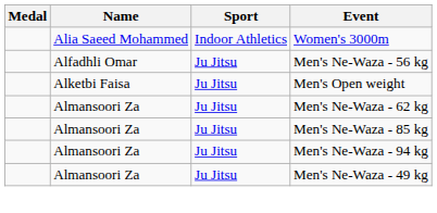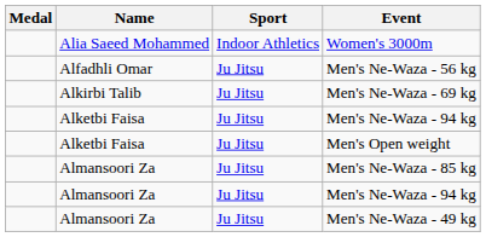+ row: Alkirbi Talib | Ju Jitsu | Men's Ne-Waza - 69 kg
+ row: Alketbi Faisa | Ju Jitsu | Men's Ne-Waza - 94 kg
- row: Almansoori Za | Ju Jitsu | Men's Ne-Waza - 62 kg
